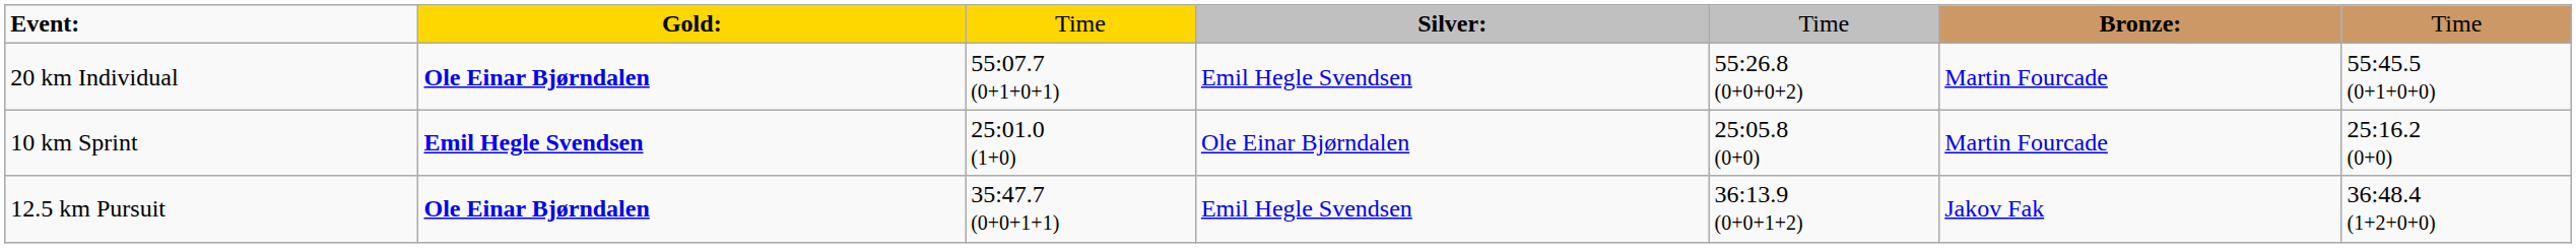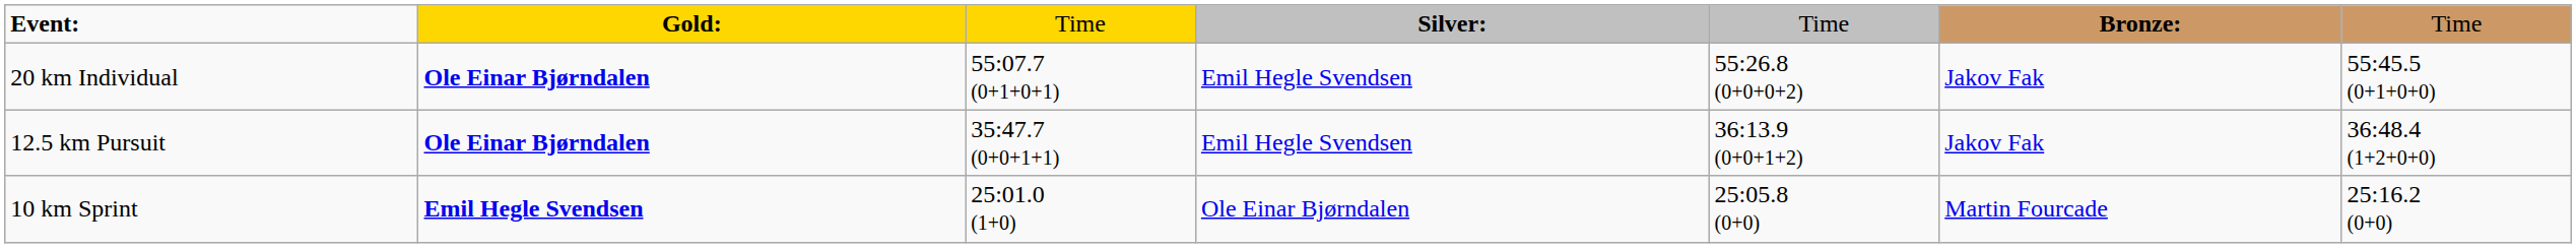20 km Individual | column 6: Martin Fourcade -> Jakov Fak
rows swapped: 10 km Sprint <-> 12.5 km Pursuit
